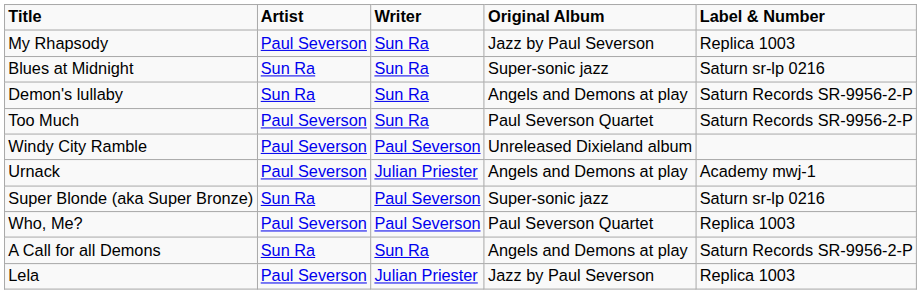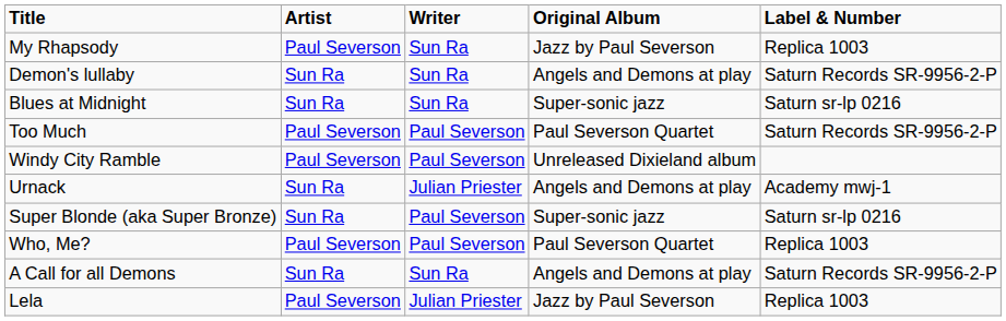rows swapped: Blues at Midnight <-> Demon's lullaby
Too Much | Writer: Sun Ra -> Paul Severson
Urnack | Artist: Paul Severson -> Sun Ra
